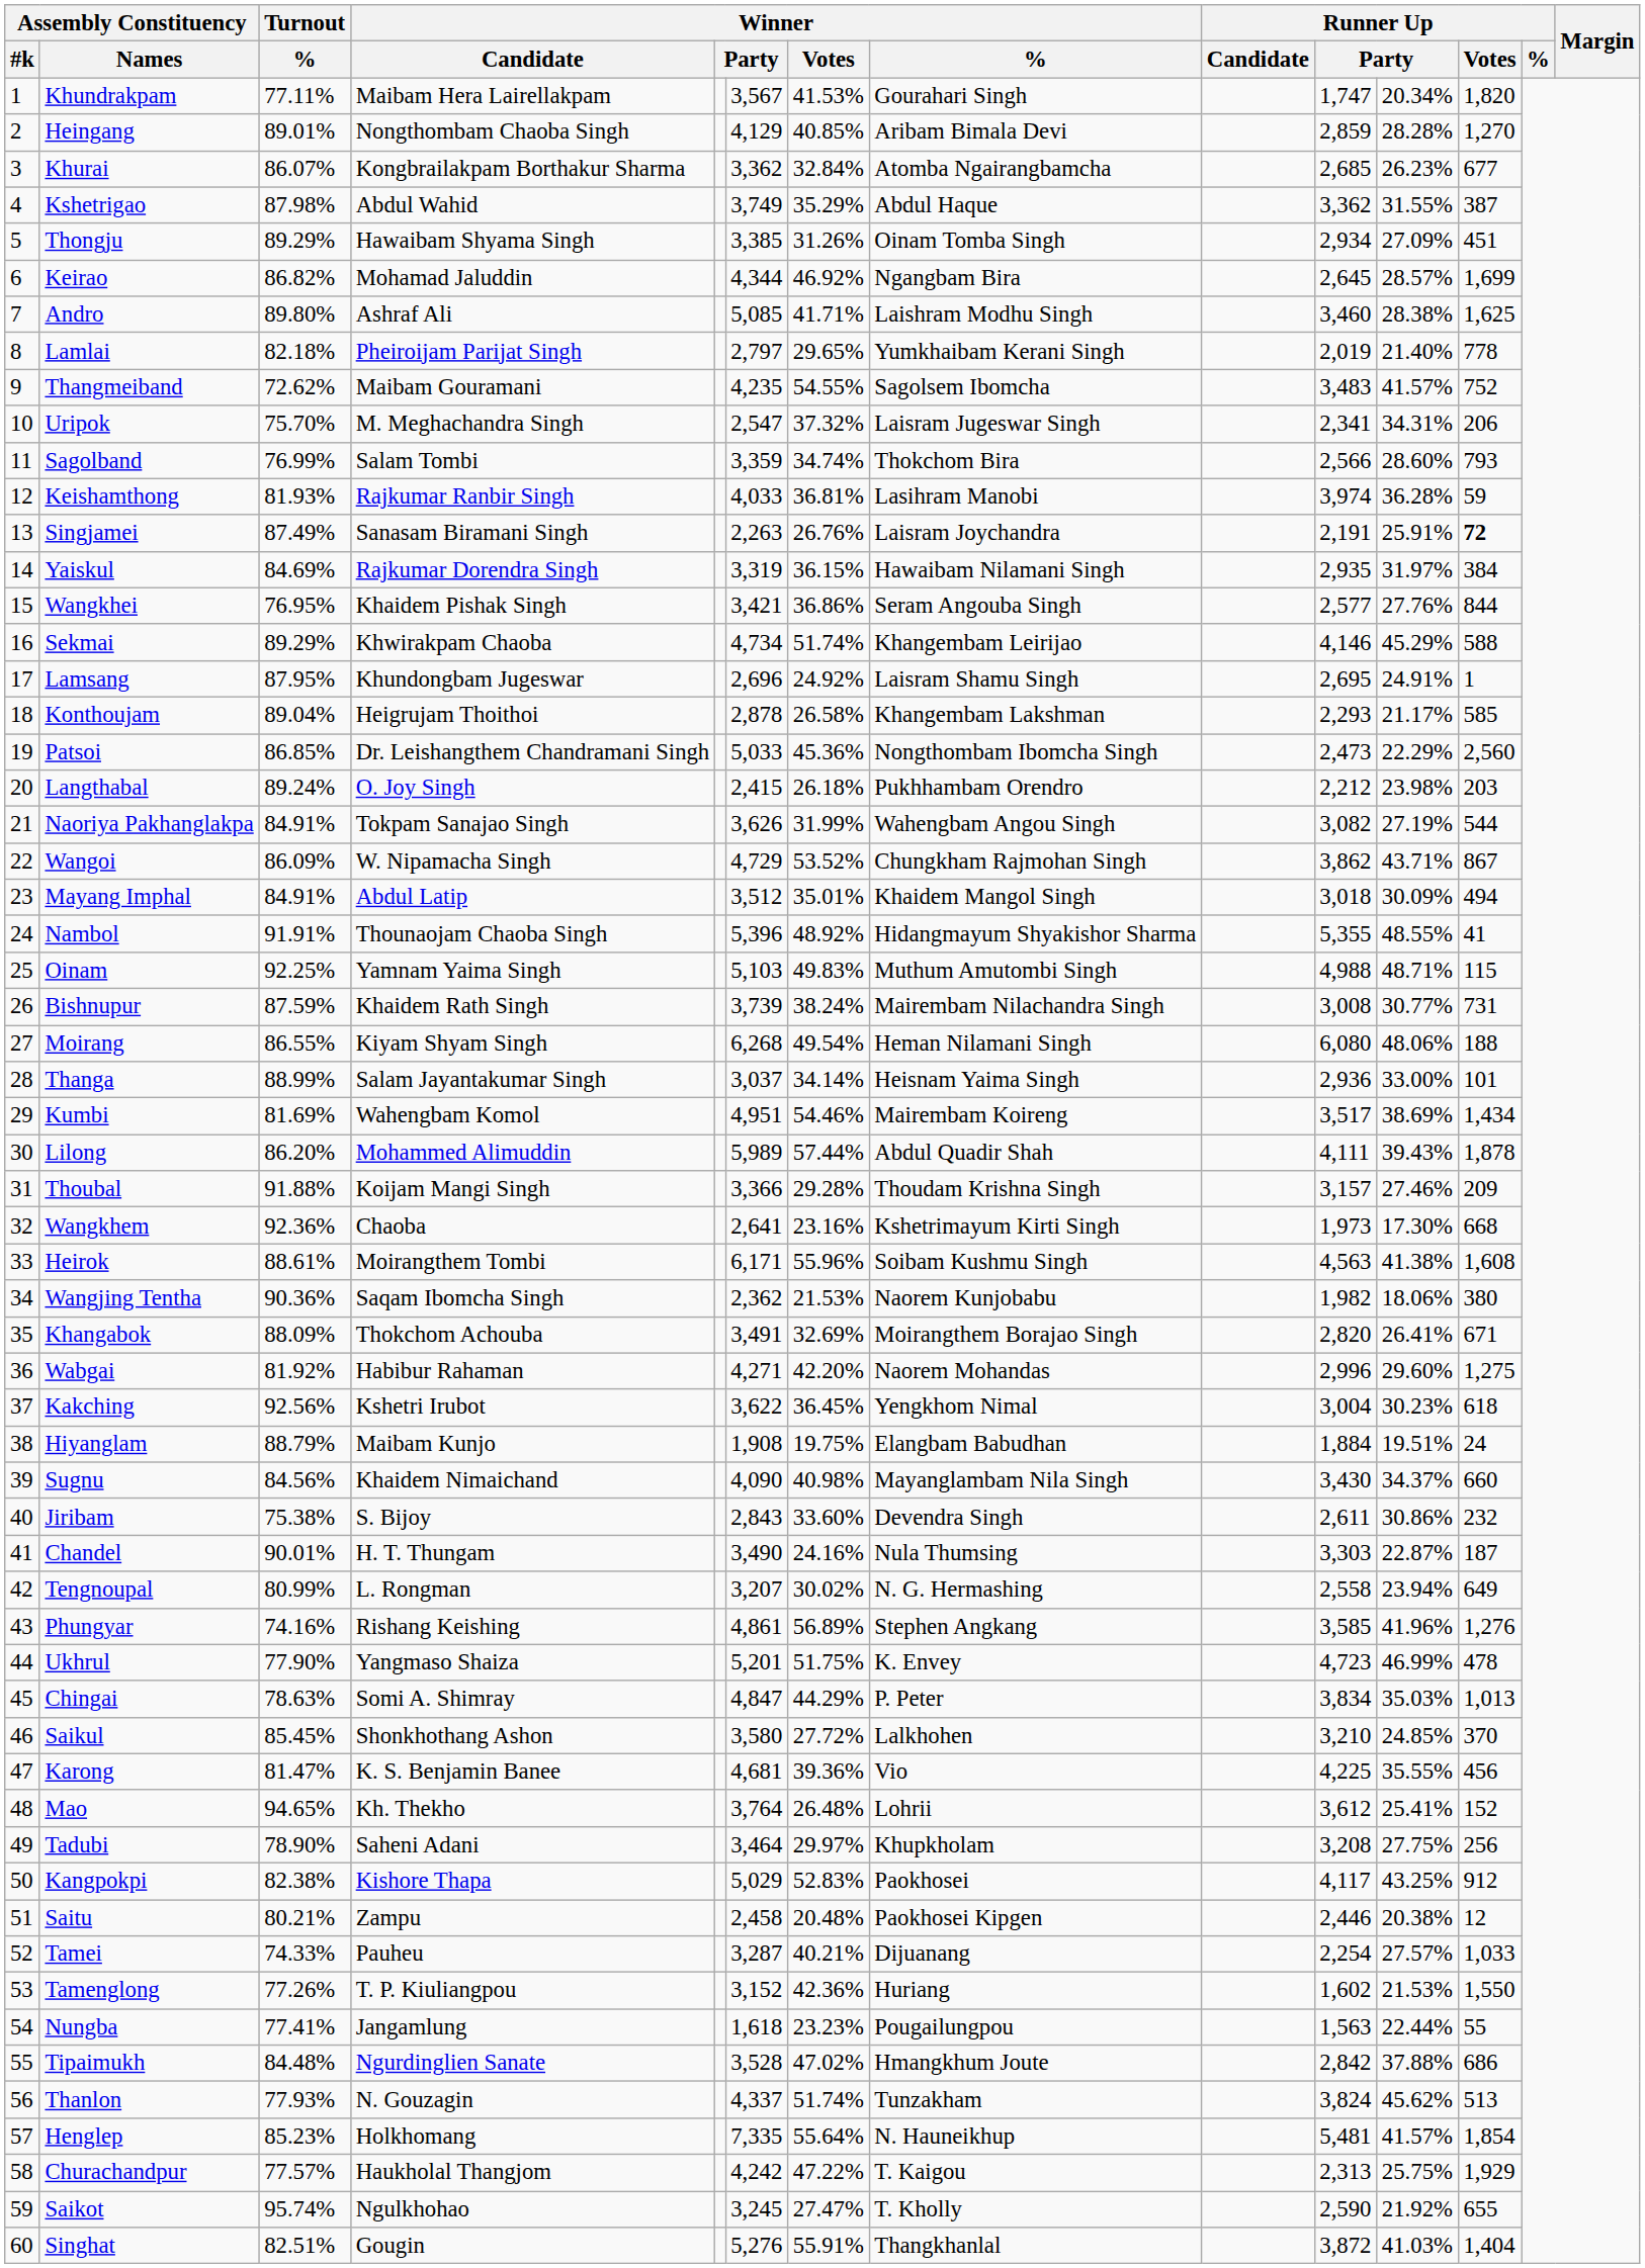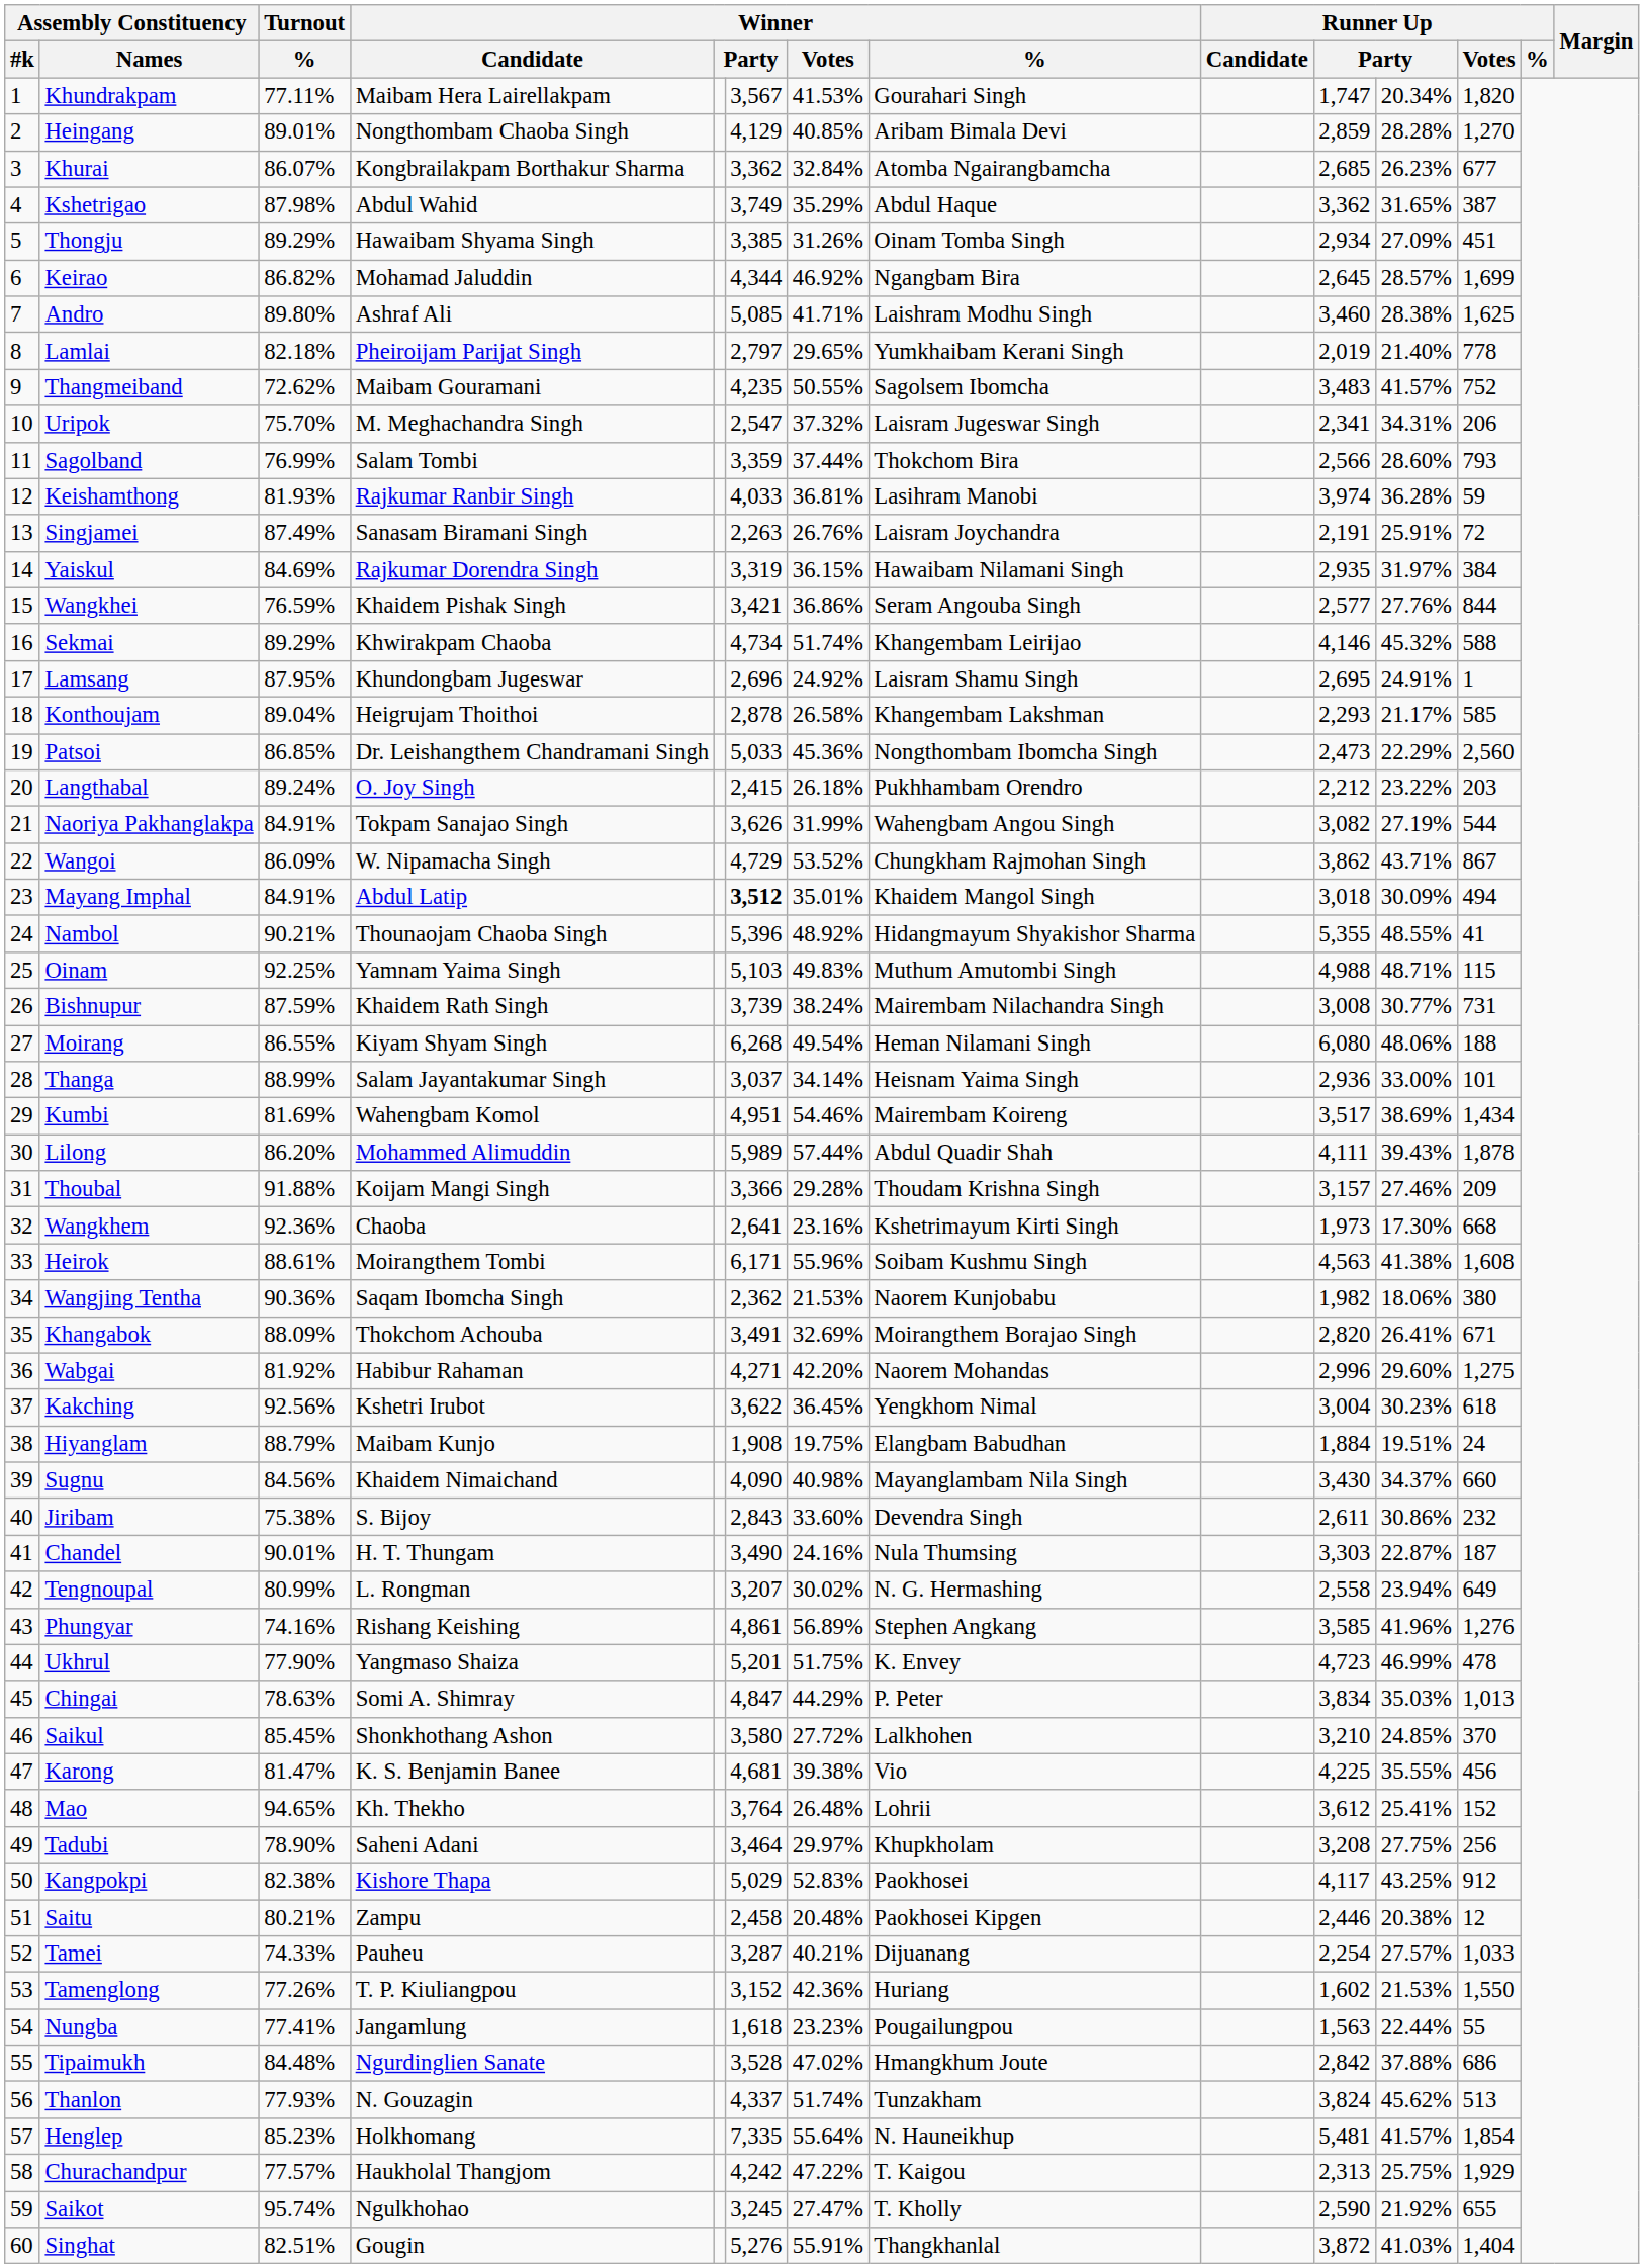Kshetrigao | column 11: 31.55% -> 31.65%
Thangmeiband | Winner / Votes: 54.55% -> 50.55%
Sagolband | Winner / Votes: 34.74% -> 37.44%
Singjamei | Runner Up / Votes: bold -> normal
Wangkhei | Turnout / %: 76.95% -> 76.59%
Sekmai | column 11: 45.29% -> 45.32%
Langthabal | column 11: 23.98% -> 23.22%
Mayang Imphal | column 6: normal -> bold
Nambol | Turnout / %: 91.91% -> 90.21%
Karong | Winner / Votes: 39.36% -> 39.38%
